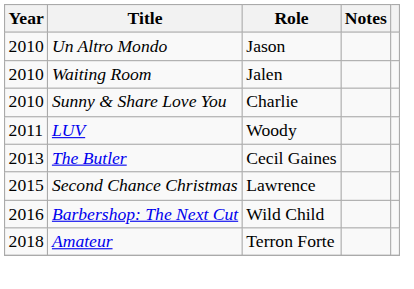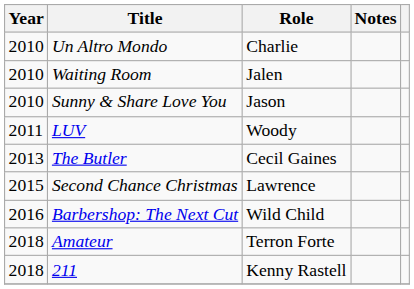Un Altro Mondo | Role: Jason -> Charlie
Sunny & Share Love You | Role: Charlie -> Jason
+ row: 2018 | 211 | Kenny Rastell
